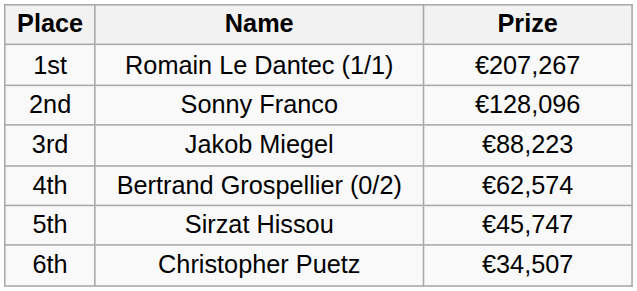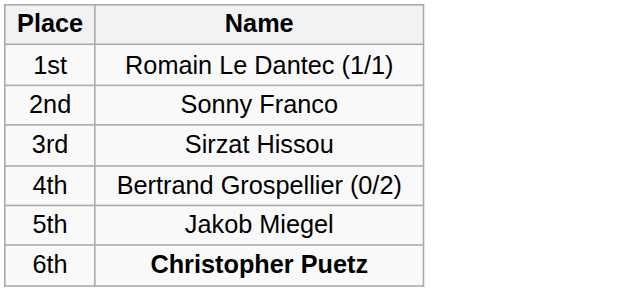- column: Prize | €207,267 | €128,096 | €88,223 | €62,574 | €45,747 | €34,507
3rd | Name: Jakob Miegel -> Sirzat Hissou
5th | Name: Sirzat Hissou -> Jakob Miegel
6th | Name: normal -> bold
